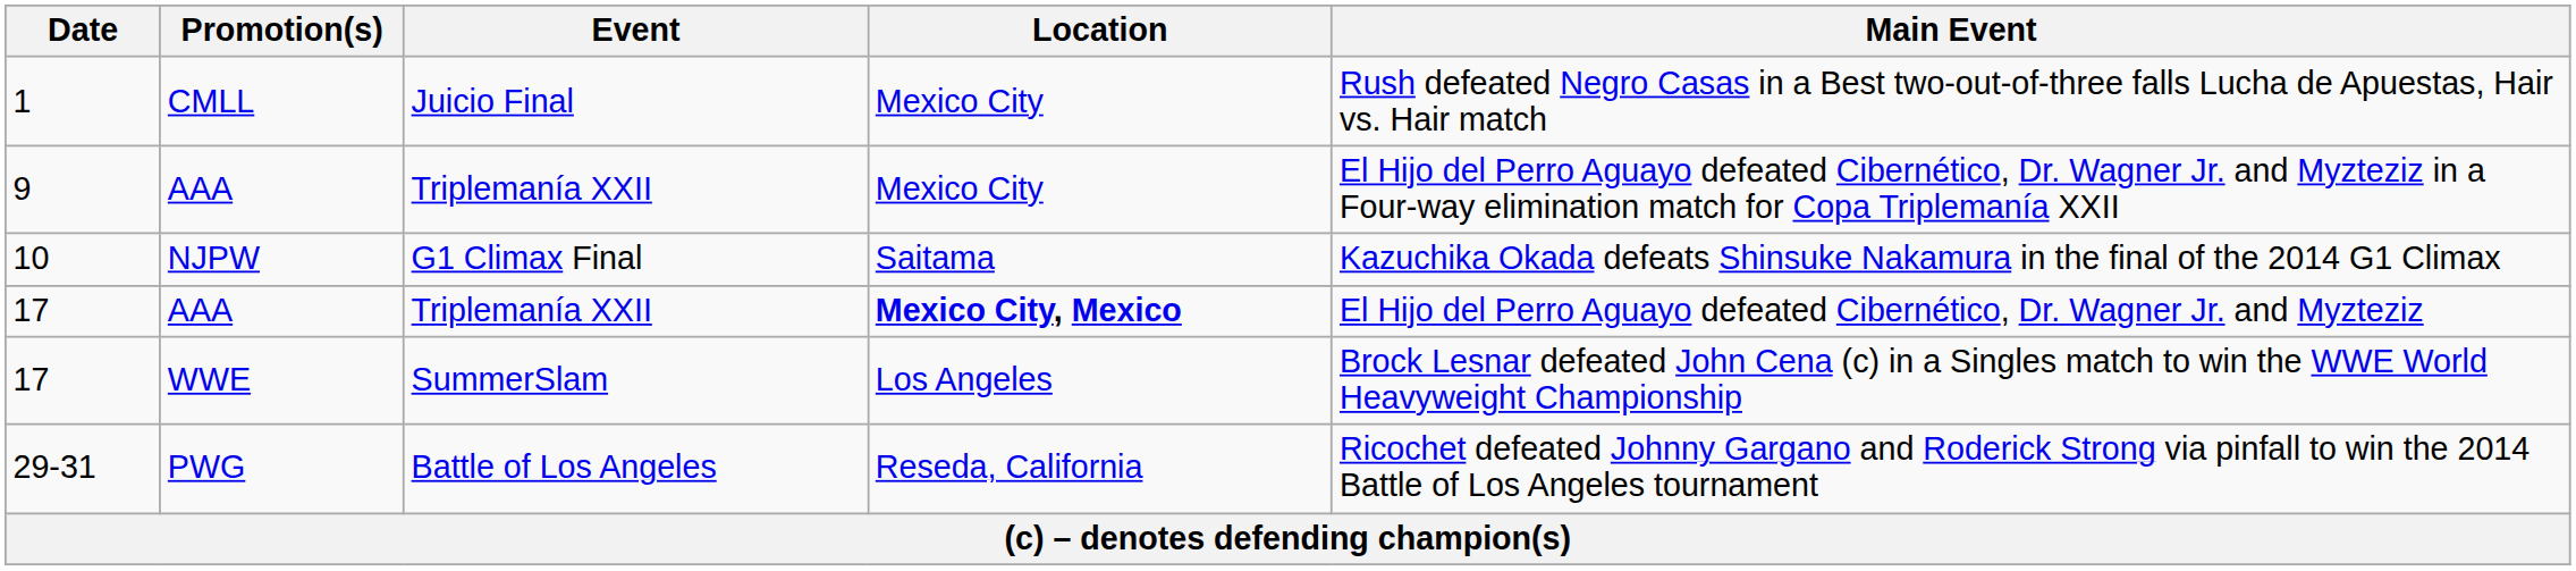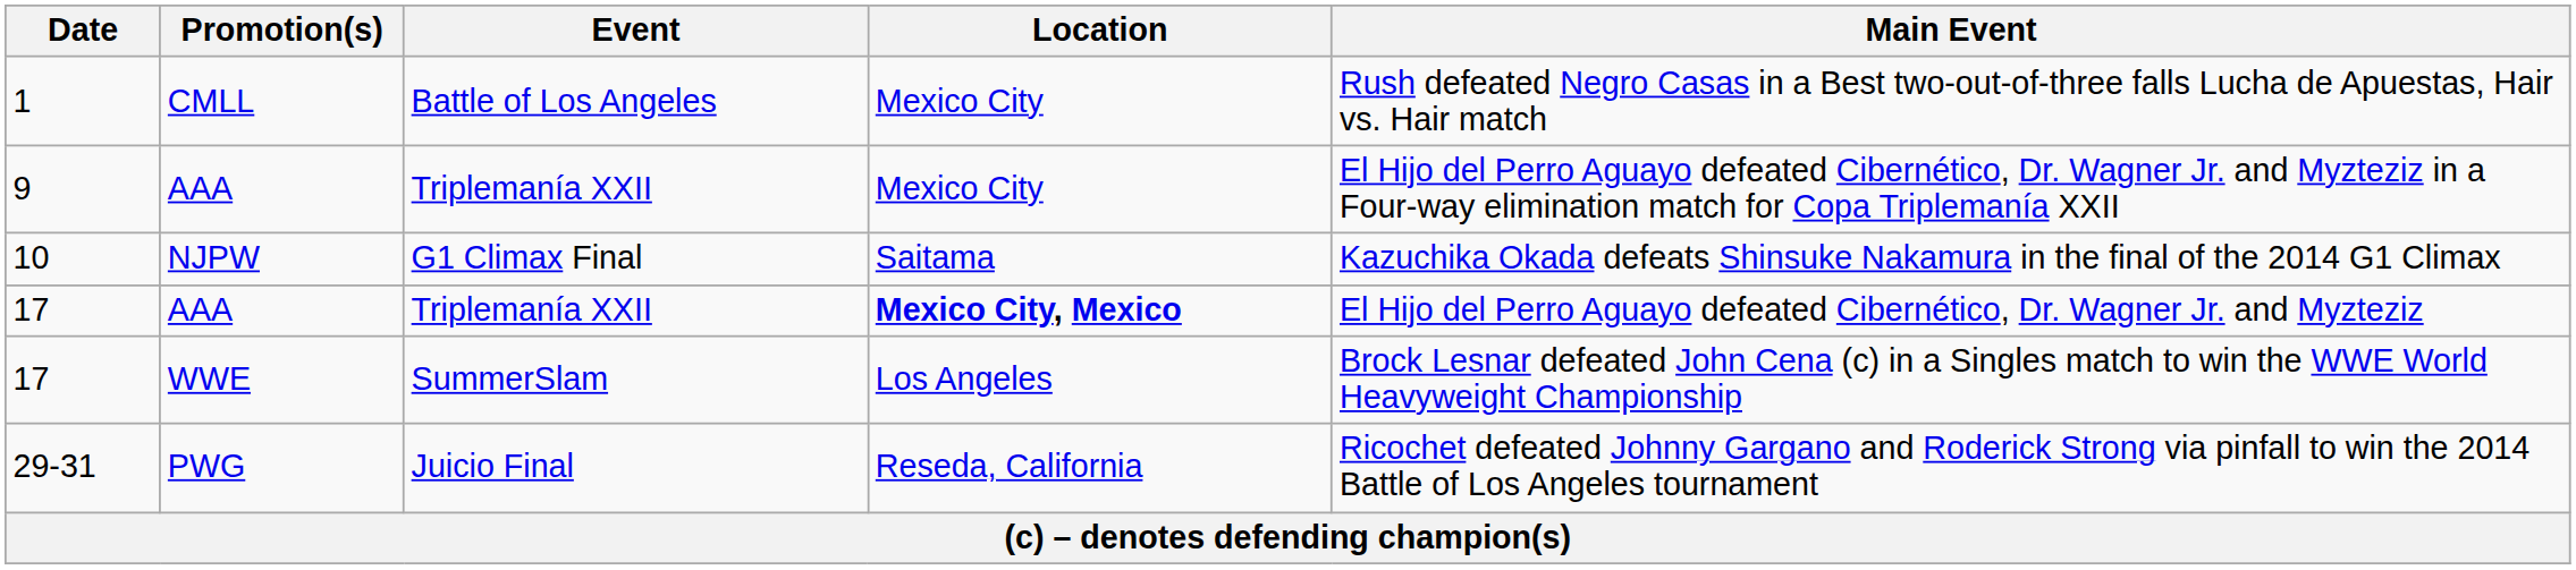1 | Event: Juicio Final -> Battle of Los Angeles
29-31 | Event: Battle of Los Angeles -> Juicio Final
